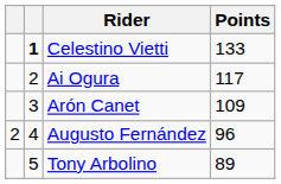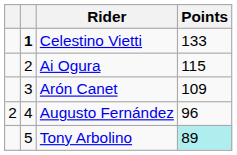Ai Ogura | Points: 117 -> 115
Tony Arbolino | Points: no background -> paleturquoise background
